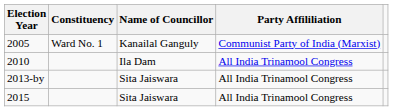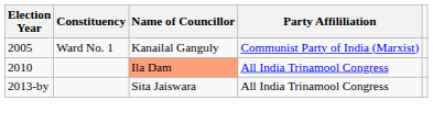2010 | Name of Councillor: no background -> lightsalmon background
- row: 2015 | Sita Jaiswara | All India Trinamool Congress
